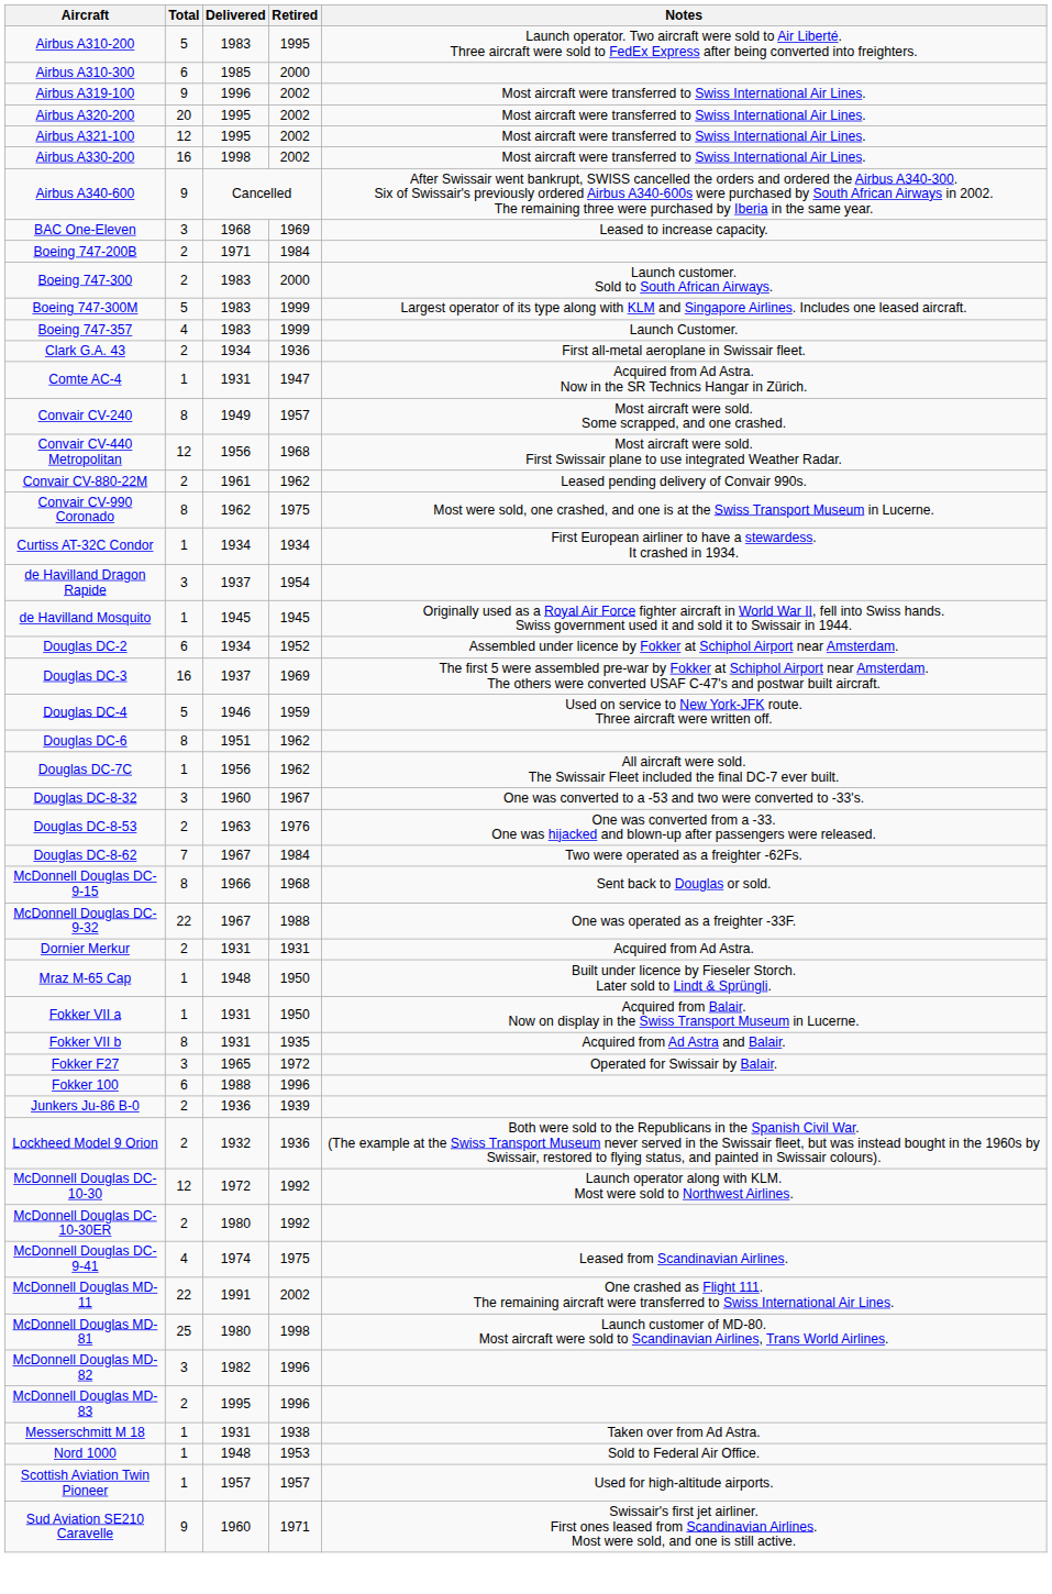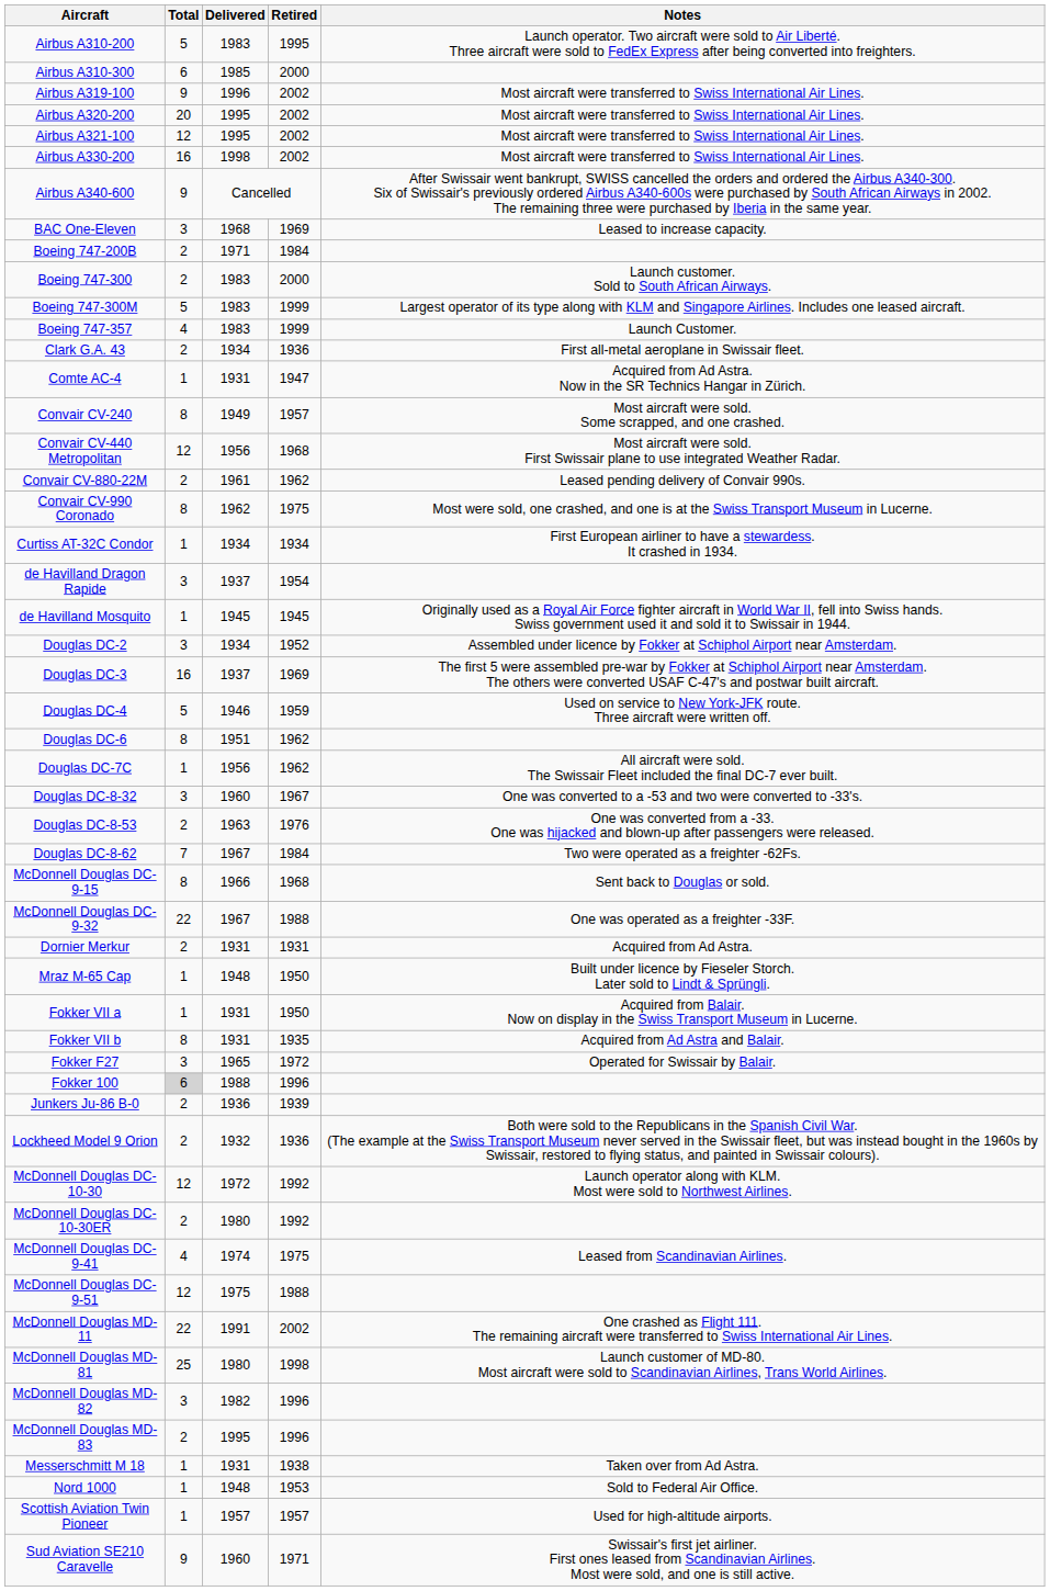Douglas DC-2 | Total: 6 -> 3
Fokker 100 | Total: no background -> lightgrey background
+ row: McDonnell Douglas DC-9-51 | 12 | 1975 | 1988
